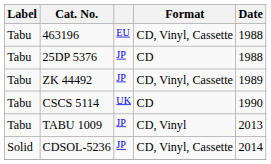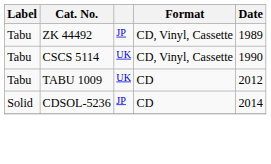- row: Tabu | 463196 | EU | CD, Vinyl, Cassette | 1988
- row: Tabu | 25DP 5376 | JP | CD | 1988
CSCS 5114 | Format: CD -> CD, Vinyl, Cassette
TABU 1009 | column 3: JP -> UK
TABU 1009 | Format: CD, Vinyl -> CD
TABU 1009 | Date: 2013 -> 2012
CDSOL-5236 | Format: CD, Vinyl, Cassette -> CD
